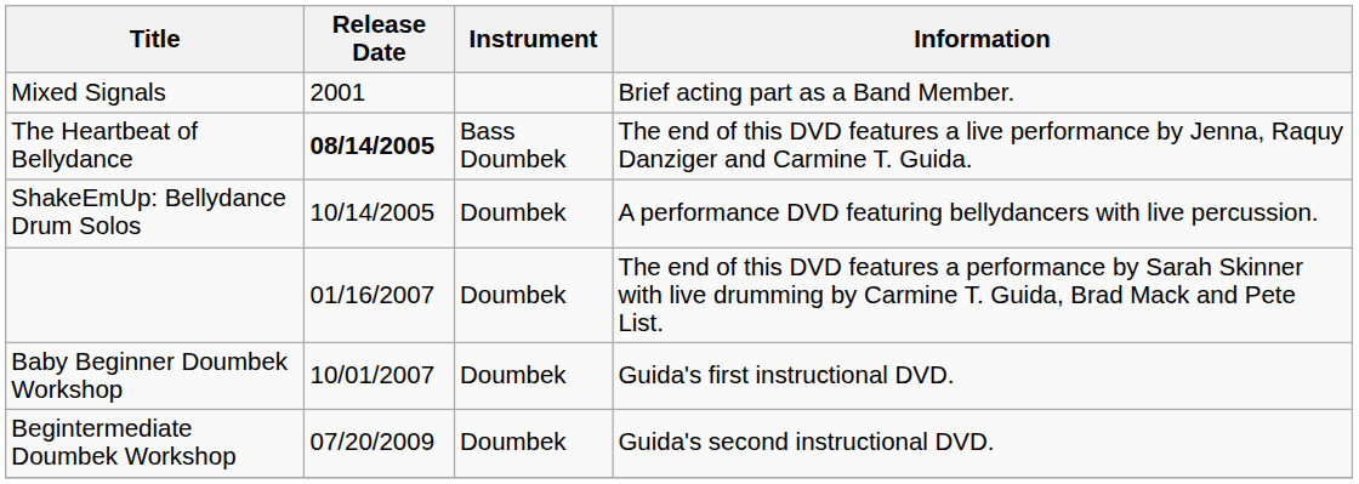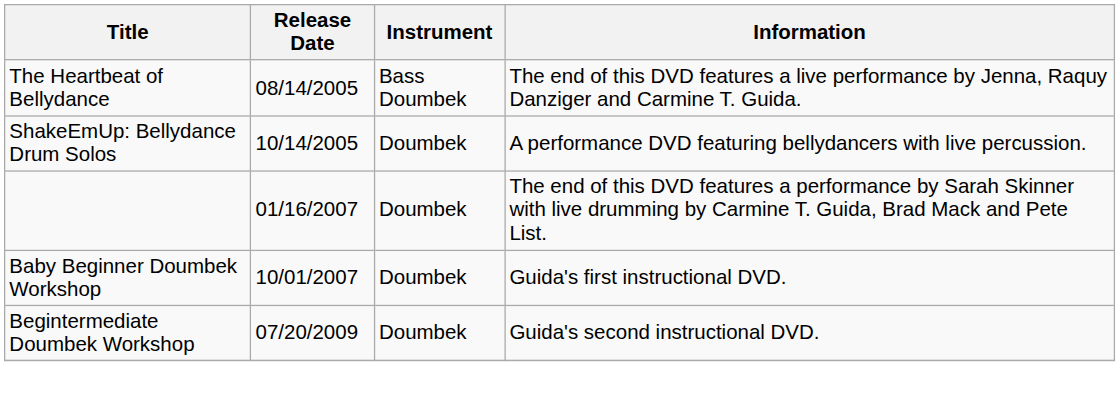- row: Mixed Signals | 2001 | Brief acting part as a Band Member.
The Heartbeat of Bellydance | Release Date: bold -> normal
